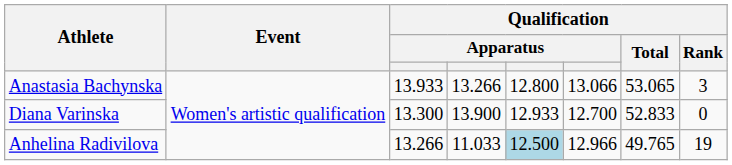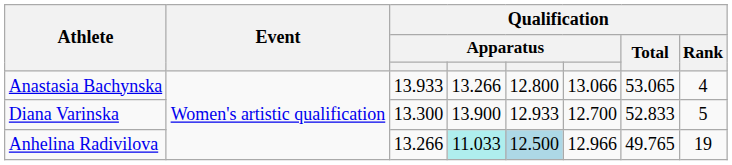Anastasia Bachynska | Qualification / Rank: 3 -> 4
Diana Varinska | Qualification / Rank: 0 -> 5
Anhelina Radivilova | column 4: no background -> paleturquoise background
